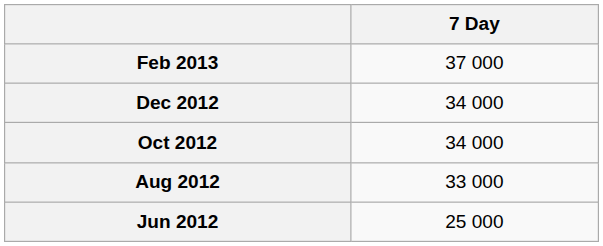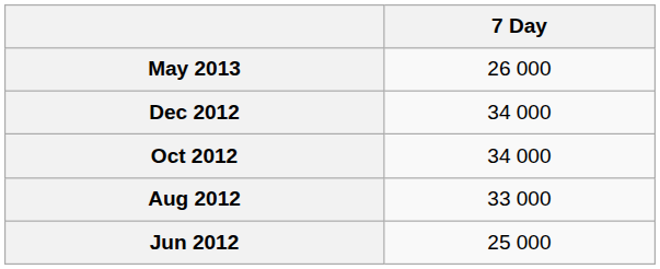+ row: May 2013 | 26 000
- row: Feb 2013 | 37 000
